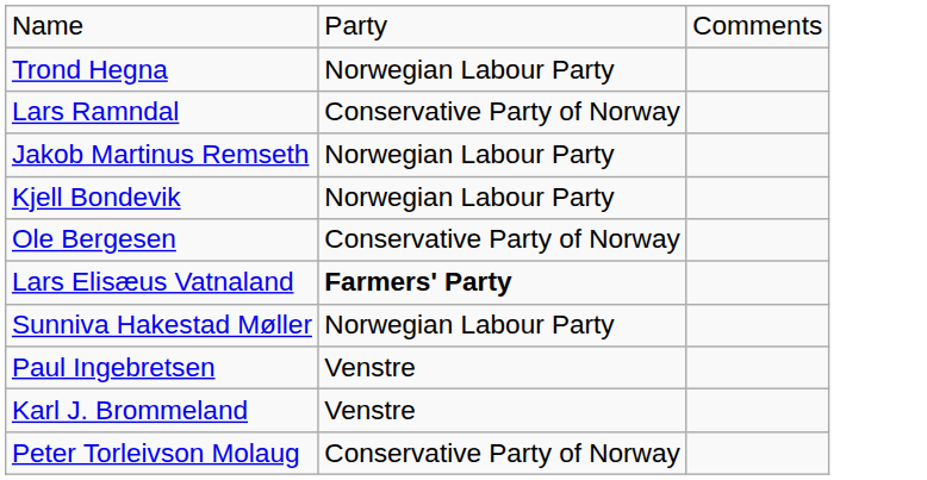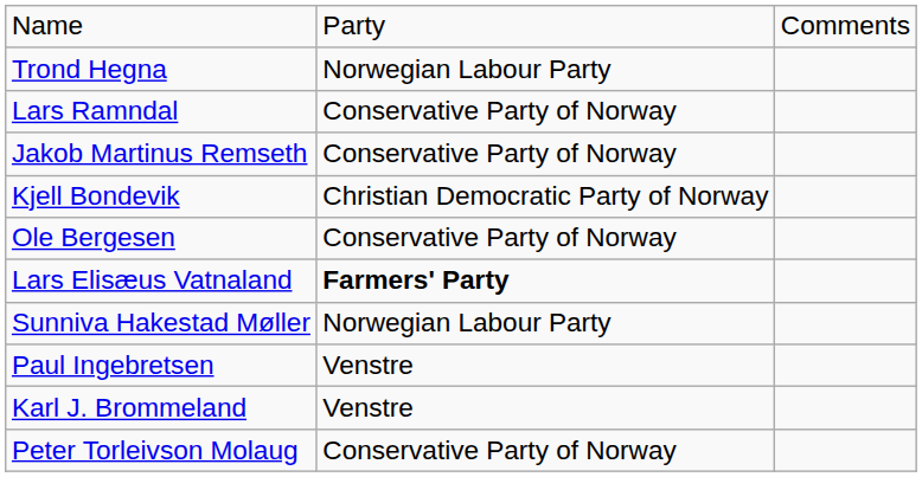Jakob Martinus Remseth | column 2: Norwegian Labour Party -> Conservative Party of Norway
Kjell Bondevik | column 2: Norwegian Labour Party -> Christian Democratic Party of Norway
